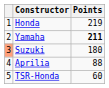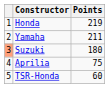Yamaha | Points: bold -> normal
Aprilia | Points: 88 -> 75
